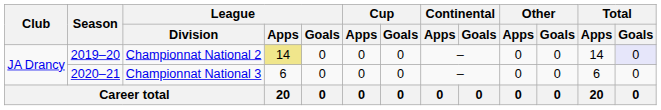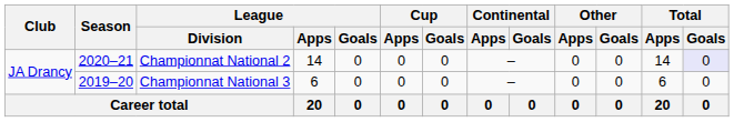Championnat National 2 | Season: 2019–20 -> 2020–21
Championnat National 2 | League / Apps: khaki background -> no background
Championnat National 3 | Season: 2020–21 -> 2019–20
